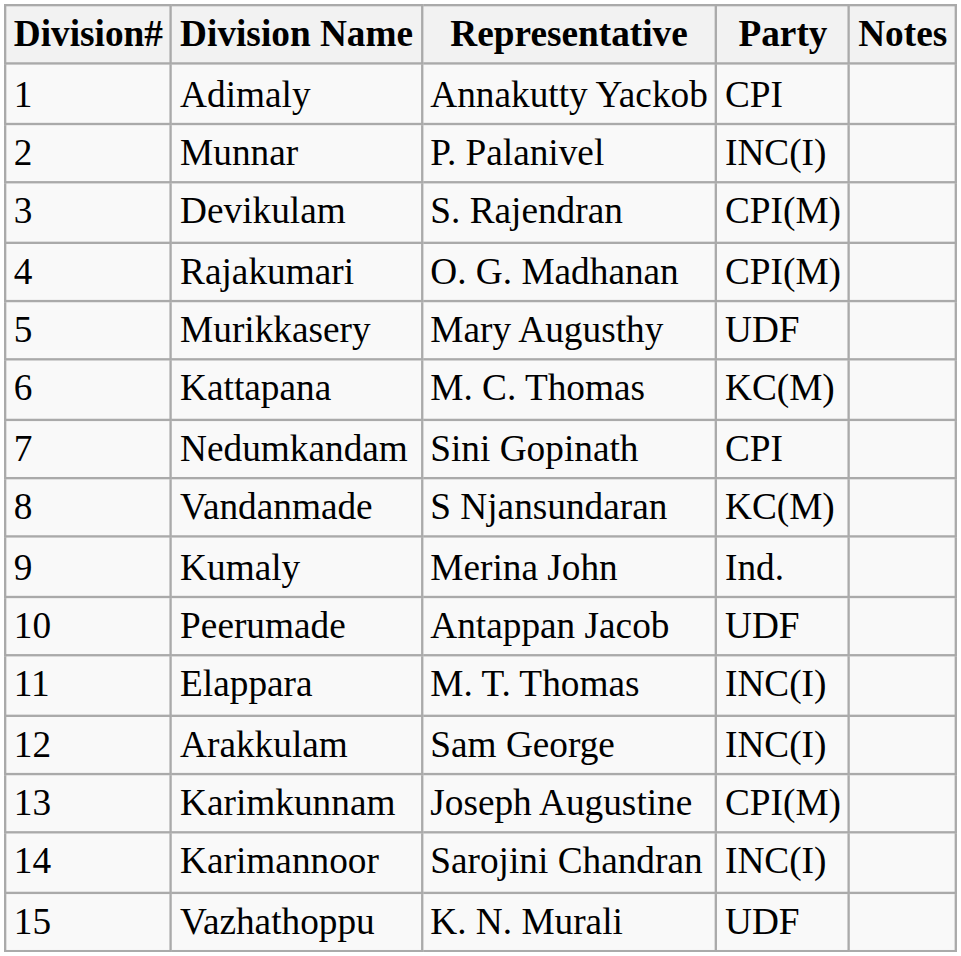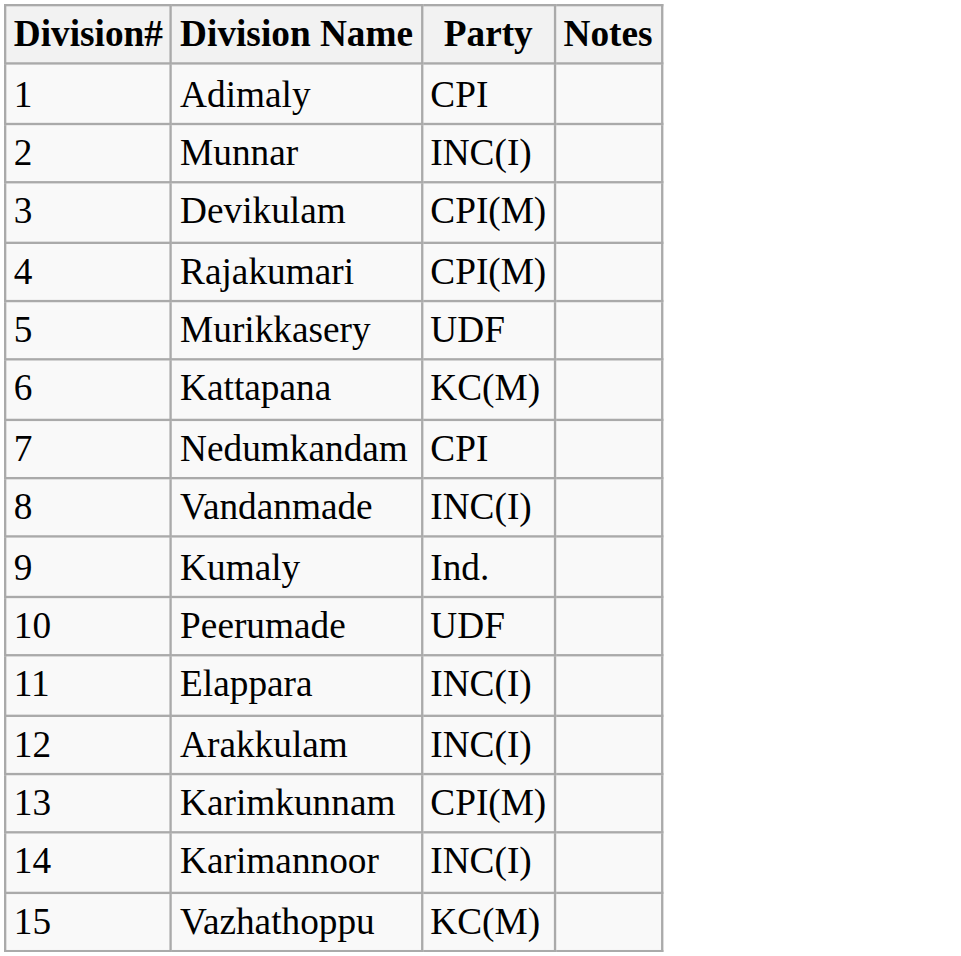- column: Representative | Annakutty Yackob | P. Palanivel | S. Rajendran | O. G. Madhanan | Mary Augusthy | M. C. Thomas | Sini Gopinath | S Njansundaran | Merina John | Antappan Jacob | M. T. Thomas | Sam George | Joseph Augustine | Sarojini Chandran | K. N. Murali
Vandanmade | Party: KC(M) -> INC(I)
Vazhathoppu | Party: UDF -> KC(M)
